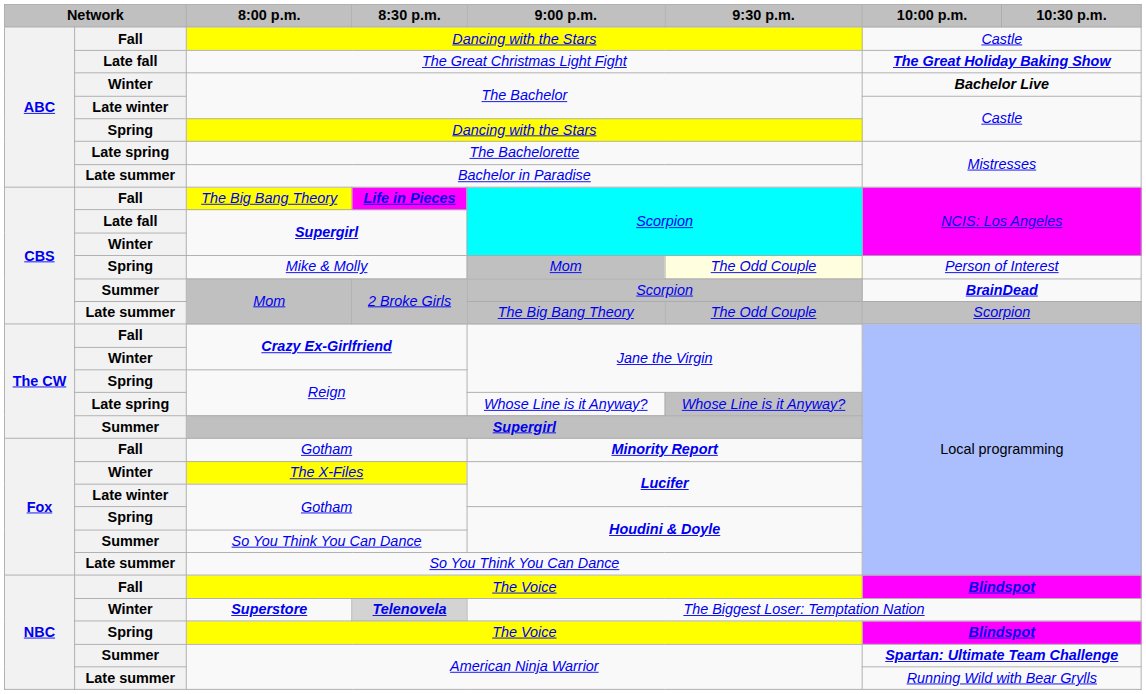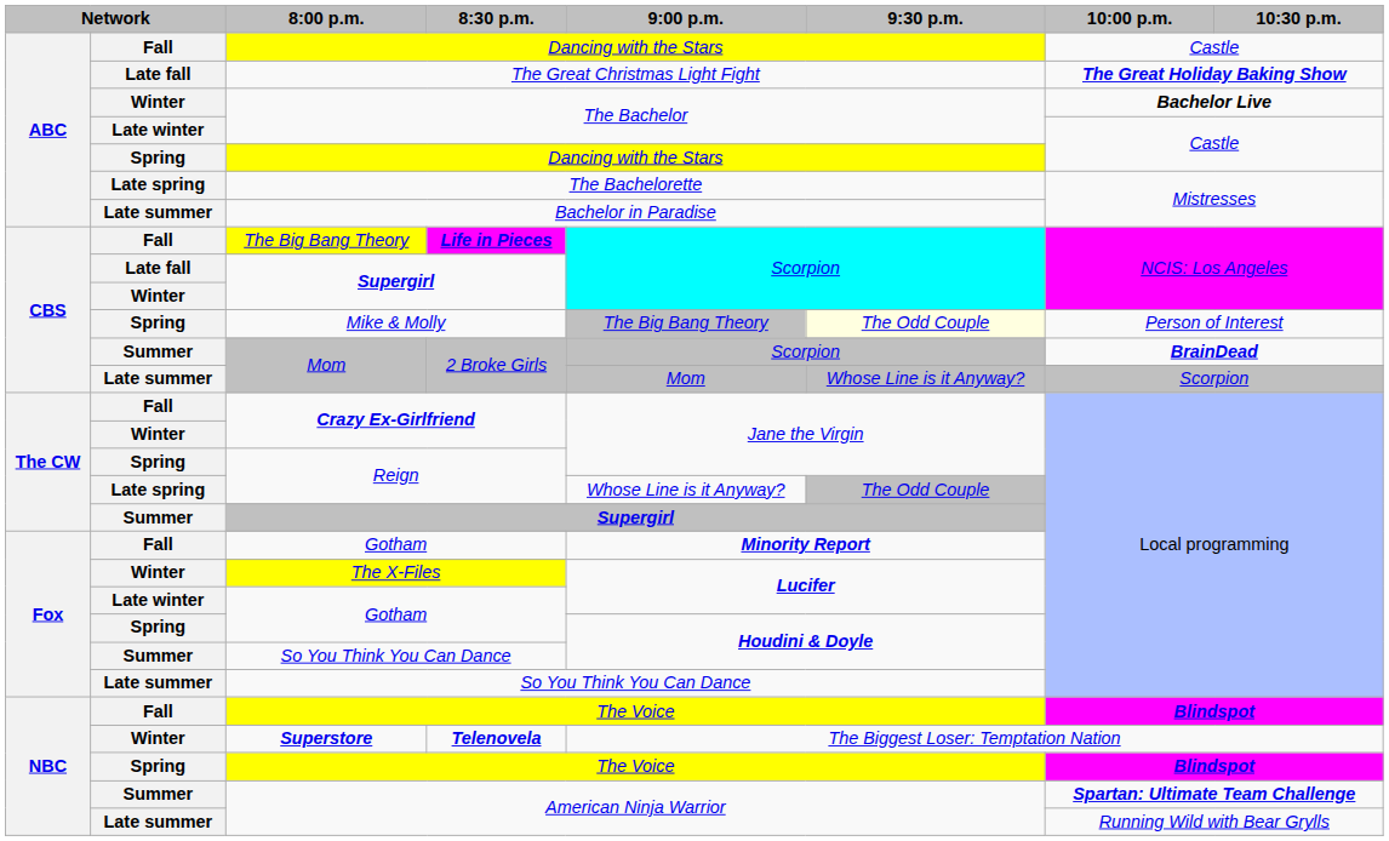Mike & Molly | 9:00 p.m.: Mom -> The Big Bang Theory
Late summer / Mom | 9:00 p.m.: The Big Bang Theory -> Mom
Late summer / Mom | 9:30 p.m.: The Odd Couple -> Whose Line is it Anyway?
Late spring / Reign | 9:30 p.m.: Whose Line is it Anyway? -> The Odd Couple
Superstore | 8:30 p.m.: lightgrey background -> no background
